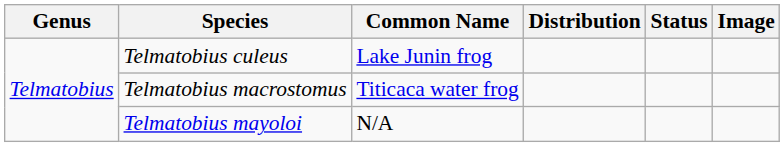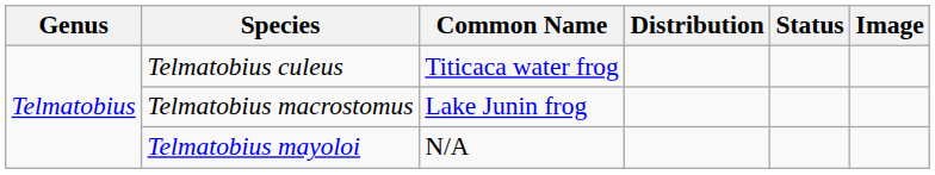Telmatobius culeus | Common Name: Lake Junin frog -> Titicaca water frog
Telmatobius macrostomus | Common Name: Titicaca water frog -> Lake Junin frog
